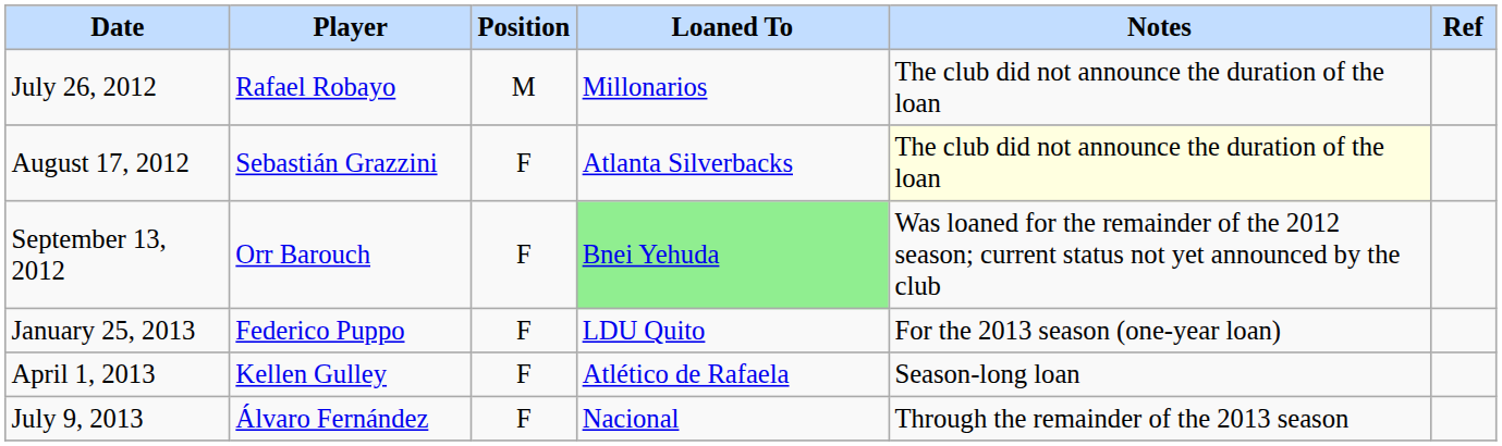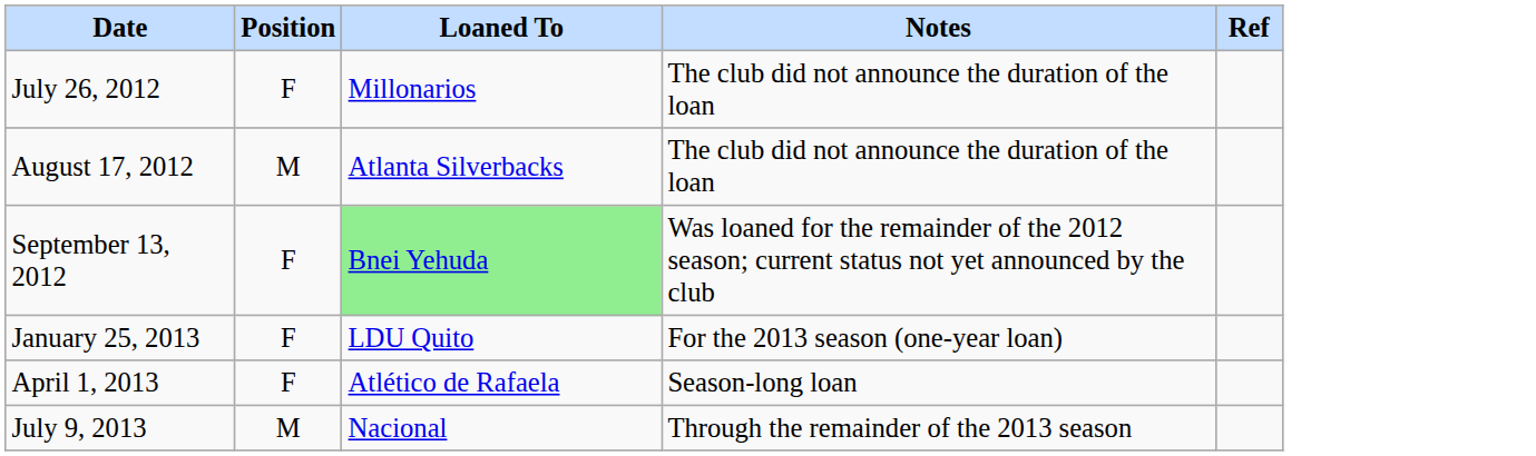- column: Player | Rafael Robayo | Sebastián Grazzini | Orr Barouch | Federico Puppo | Kellen Gulley | Álvaro Fernández
July 26, 2012 | Position: M -> F
August 17, 2012 | Position: F -> M
August 17, 2012 | Notes: lightyellow background -> no background
July 9, 2013 | Position: F -> M
